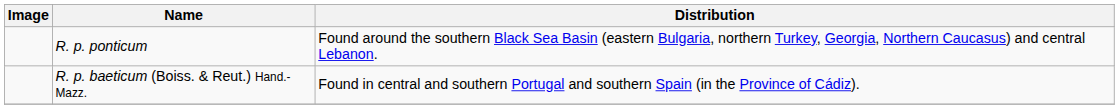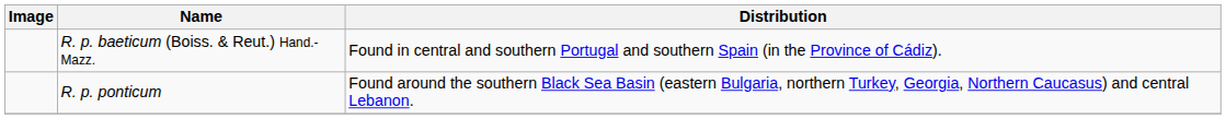rows swapped: R. p. baeticum (Boiss. & Reut.) Hand.-Mazz. <-> R. p. ponticum
